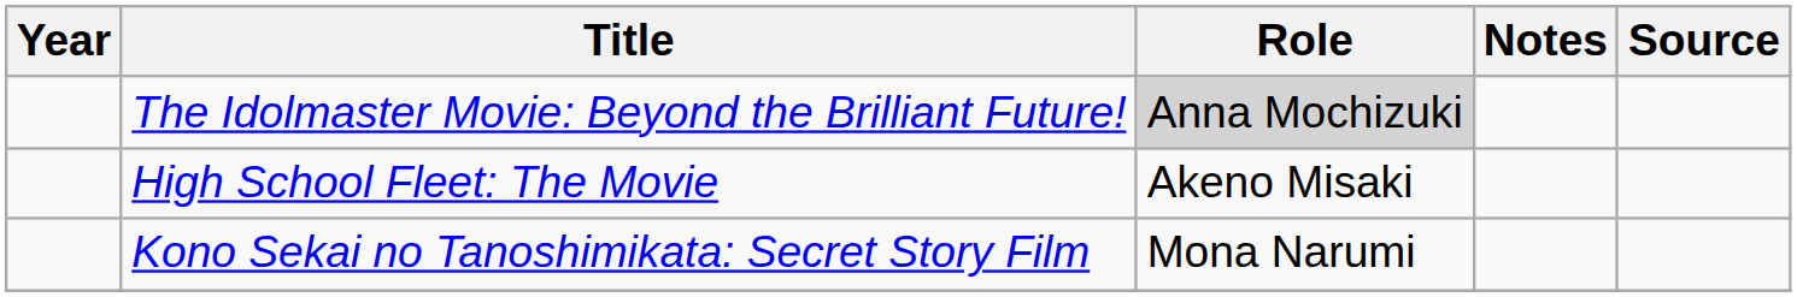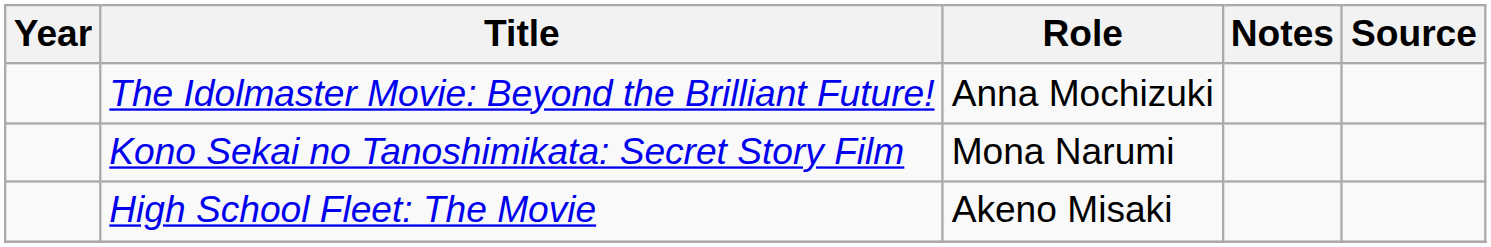The Idolmaster Movie: Beyond the Brilliant Future! | Role: lightgrey background -> no background
rows swapped: High School Fleet: The Movie <-> Kono Sekai no Tanoshimikata: Secret Story Film
